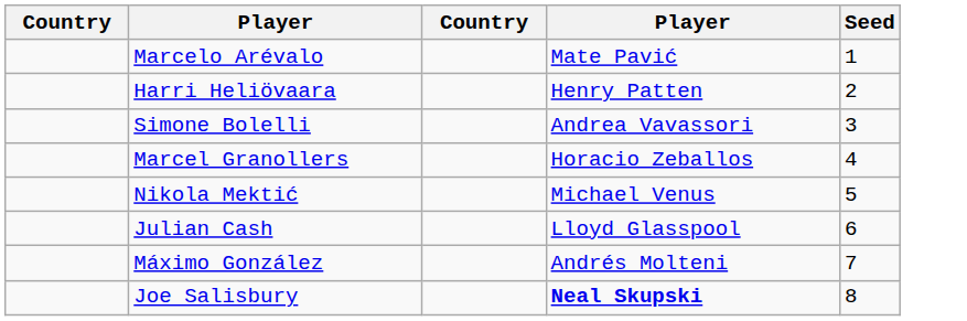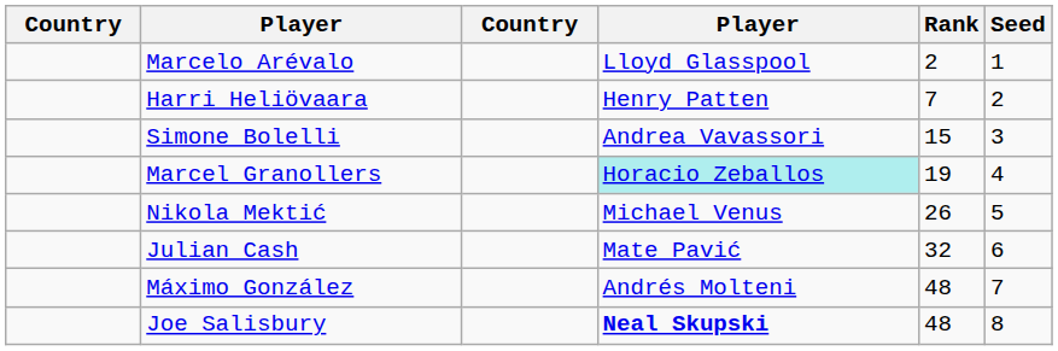+ column: Rank | 2 | 7 | 15 | 19 | 26 | 32 | 48 | 48
Marcelo Arévalo | column 4: Mate Pavić -> Lloyd Glasspool
Marcel Granollers | column 4: no background -> paleturquoise background
Julian Cash | column 4: Lloyd Glasspool -> Mate Pavić
